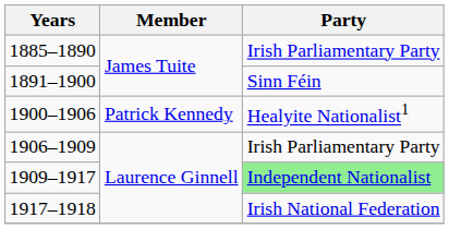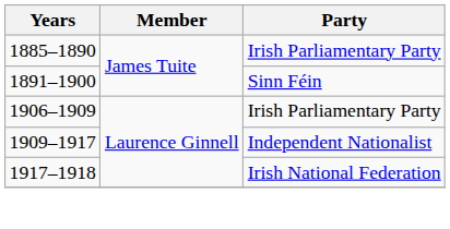- row: 1900–1906 | Patrick Kennedy | Healyite Nationalist1
1909–1917 | Party: lightgreen background -> no background
